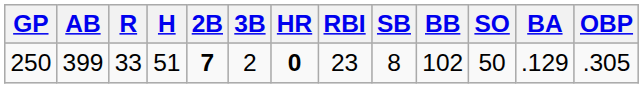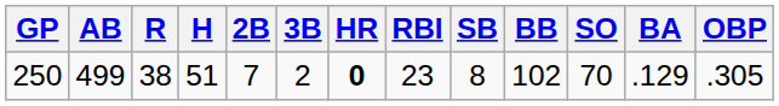250 | AB: 399 -> 499
250 | R: 33 -> 38
250 | 2B: bold -> normal
250 | SO: 50 -> 70
